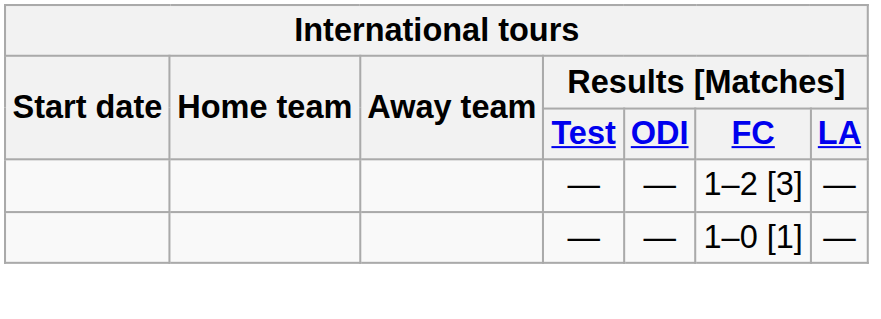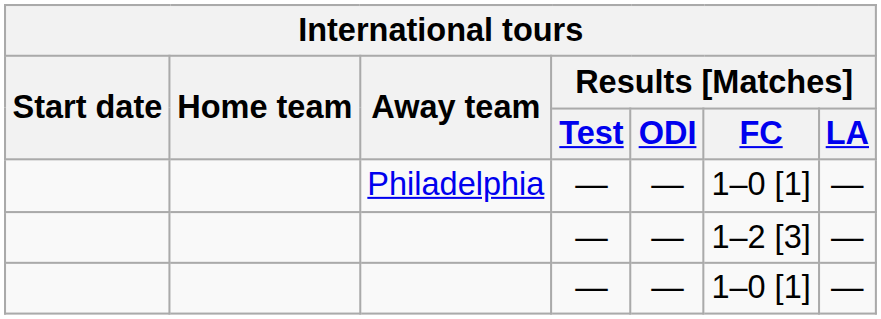+ row: Philadelphia | — | — | 1–0 [1] | —
